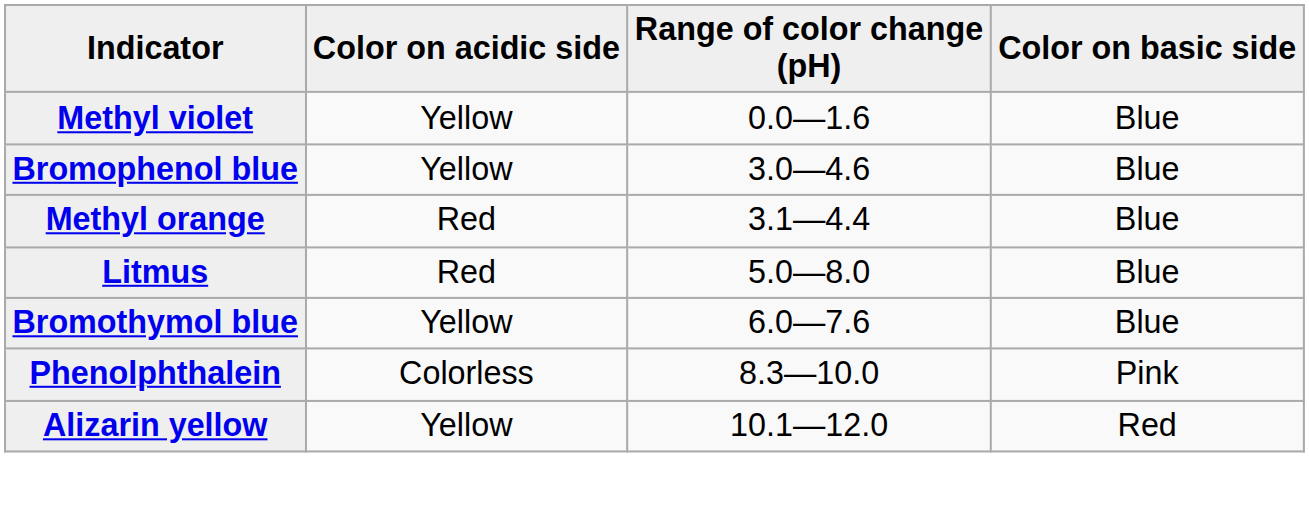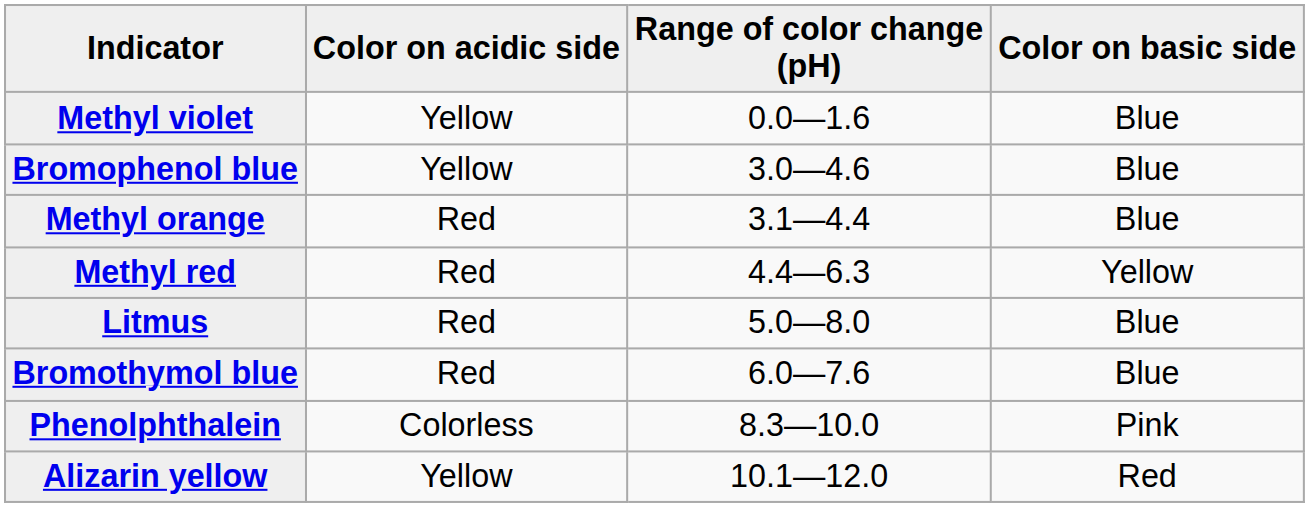+ row: Methyl red | Red | 4.4—6.3 | Yellow
Bromothymol blue | Color on acidic side: Yellow -> Red
